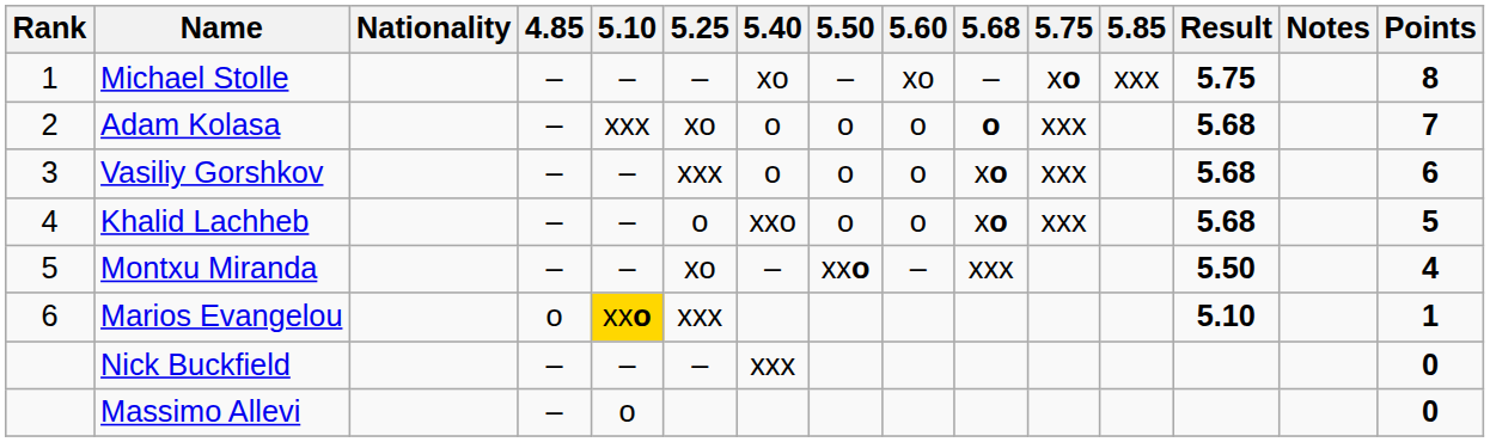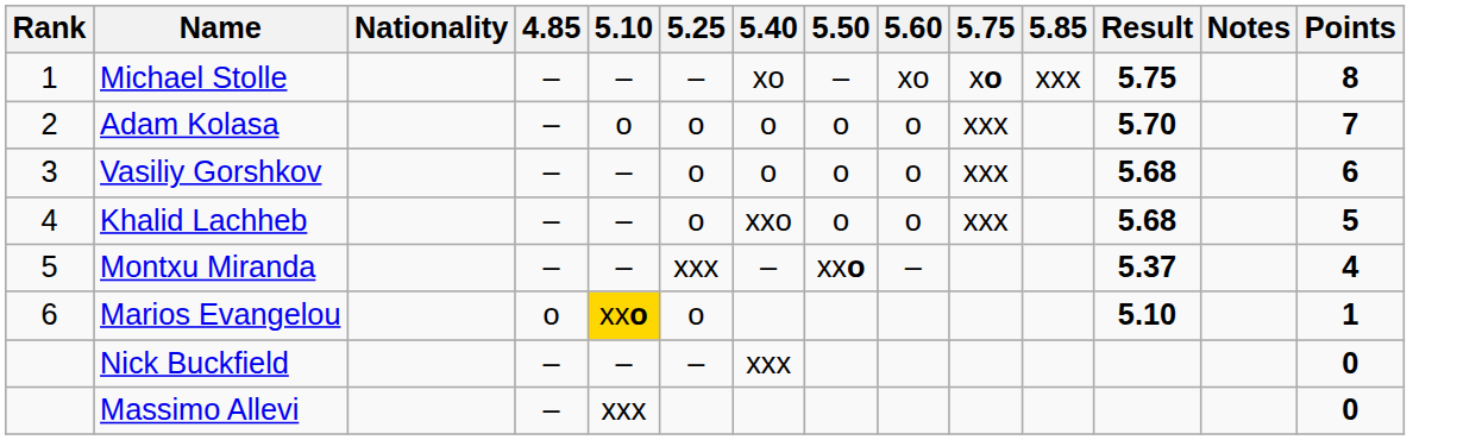- column: 5.68 | – | o | xo | xo | xxx
Adam Kolasa | 5.10: xxx -> o
Adam Kolasa | 5.25: xo -> o
Adam Kolasa | Result: 5.68 -> 5.70
Vasiliy Gorshkov | 5.25: xxx -> o
Montxu Miranda | 5.25: xo -> xxx
Montxu Miranda | Result: 5.50 -> 5.37
Marios Evangelou | 5.25: xxx -> o
Massimo Allevi | 5.10: o -> xxx
